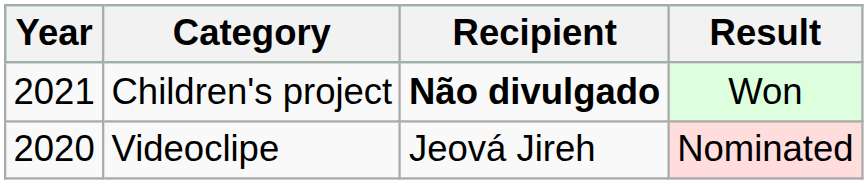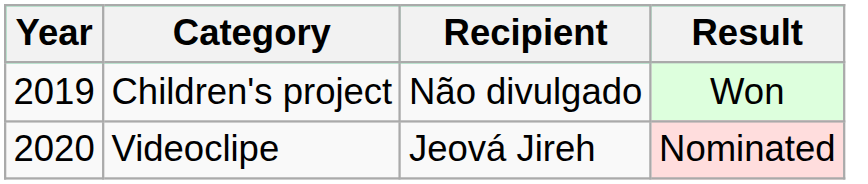Children's project | Year: 2021 -> 2019
Children's project | Recipient: bold -> normal
